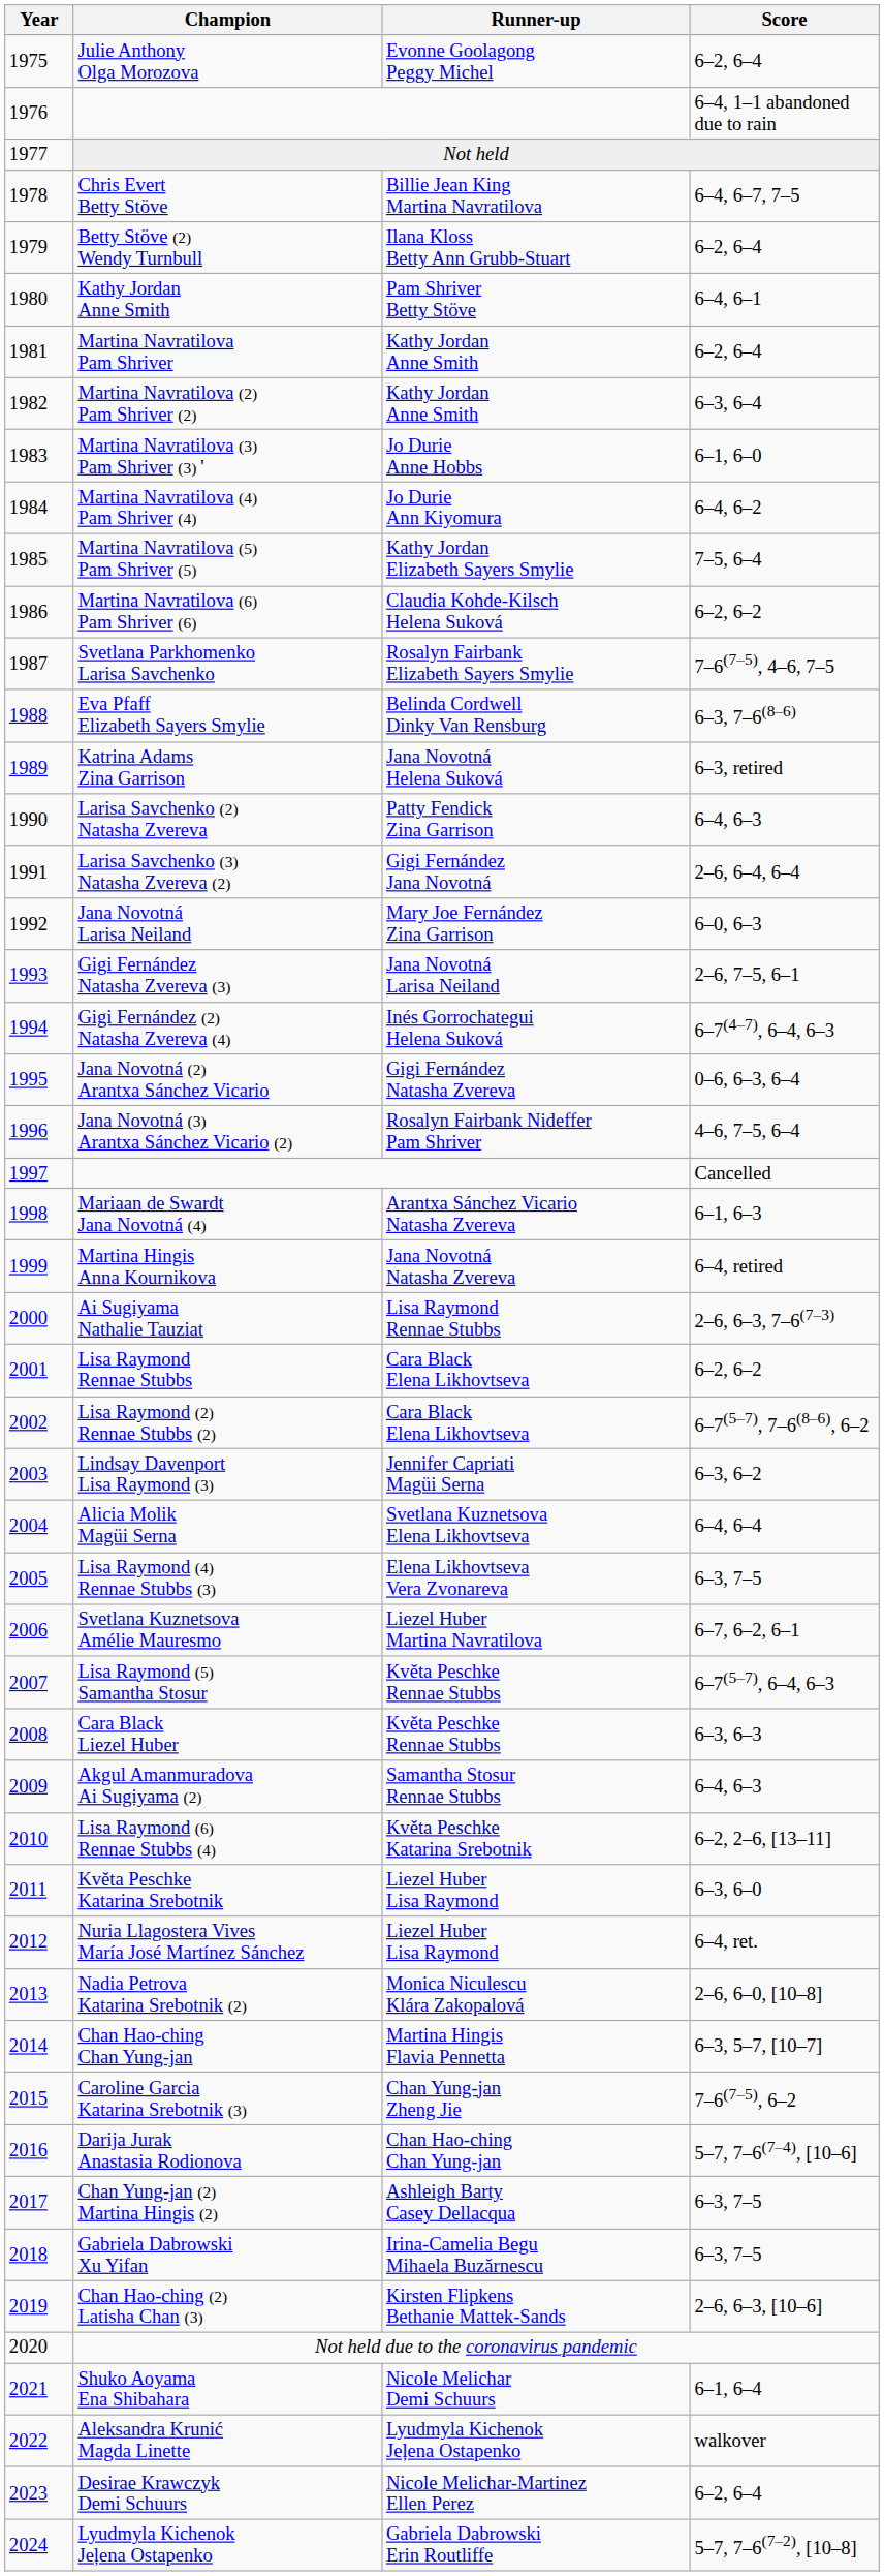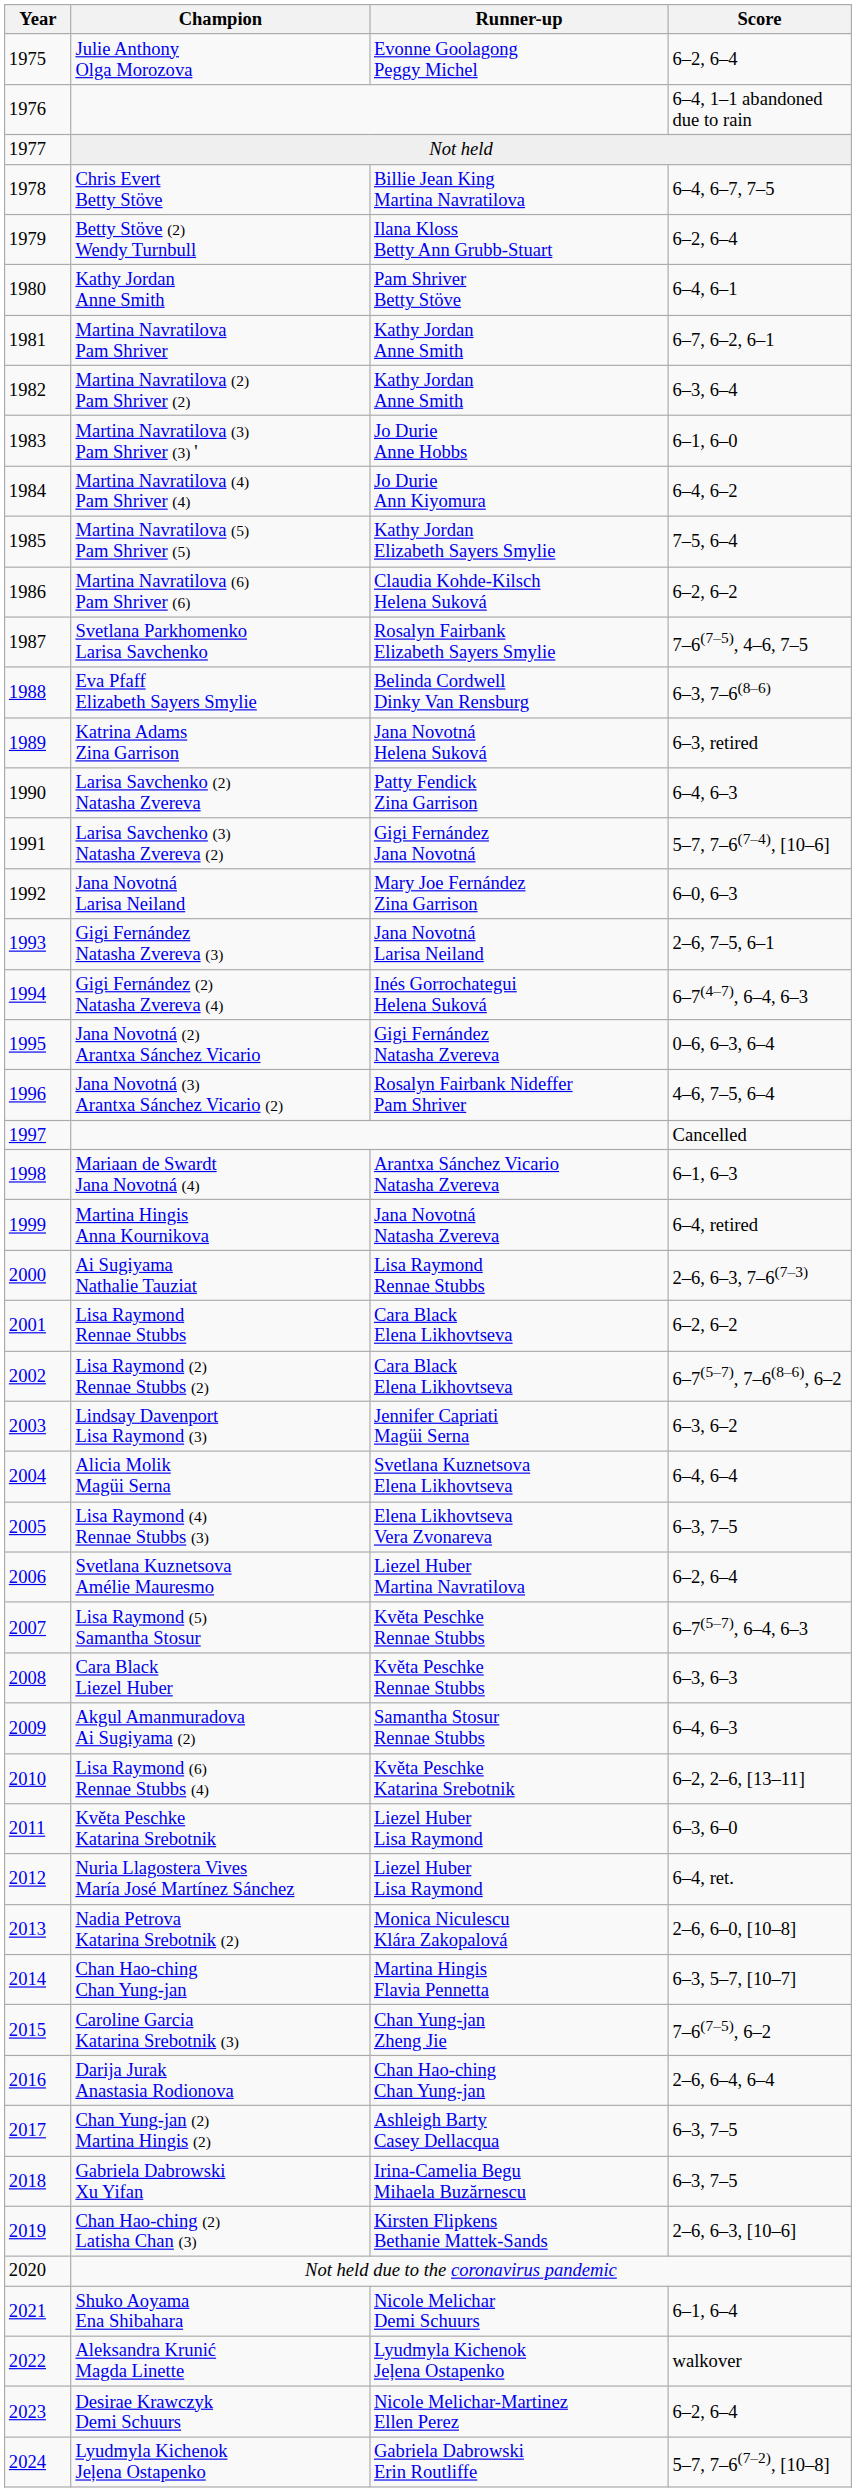Martina Navratilova Pam Shriver | Score: 6–2, 6–4 -> 6–7, 6–2, 6–1
Larisa Savchenko (3) Natasha Zvereva (2) | Score: 2–6, 6–4, 6–4 -> 5–7, 7–6(7–4), [10–6]
Svetlana Kuznetsova Amélie Mauresmo | Score: 6–7, 6–2, 6–1 -> 6–2, 6–4
Darija Jurak Anastasia Rodionova | Score: 5–7, 7–6(7–4), [10–6] -> 2–6, 6–4, 6–4
